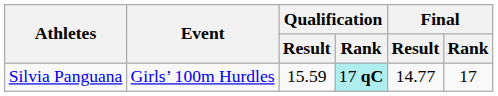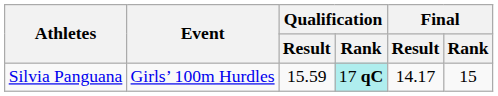Silvia Panguana | Final / Result: 14.77 -> 14.17
Silvia Panguana | Final / Rank: 17 -> 15
